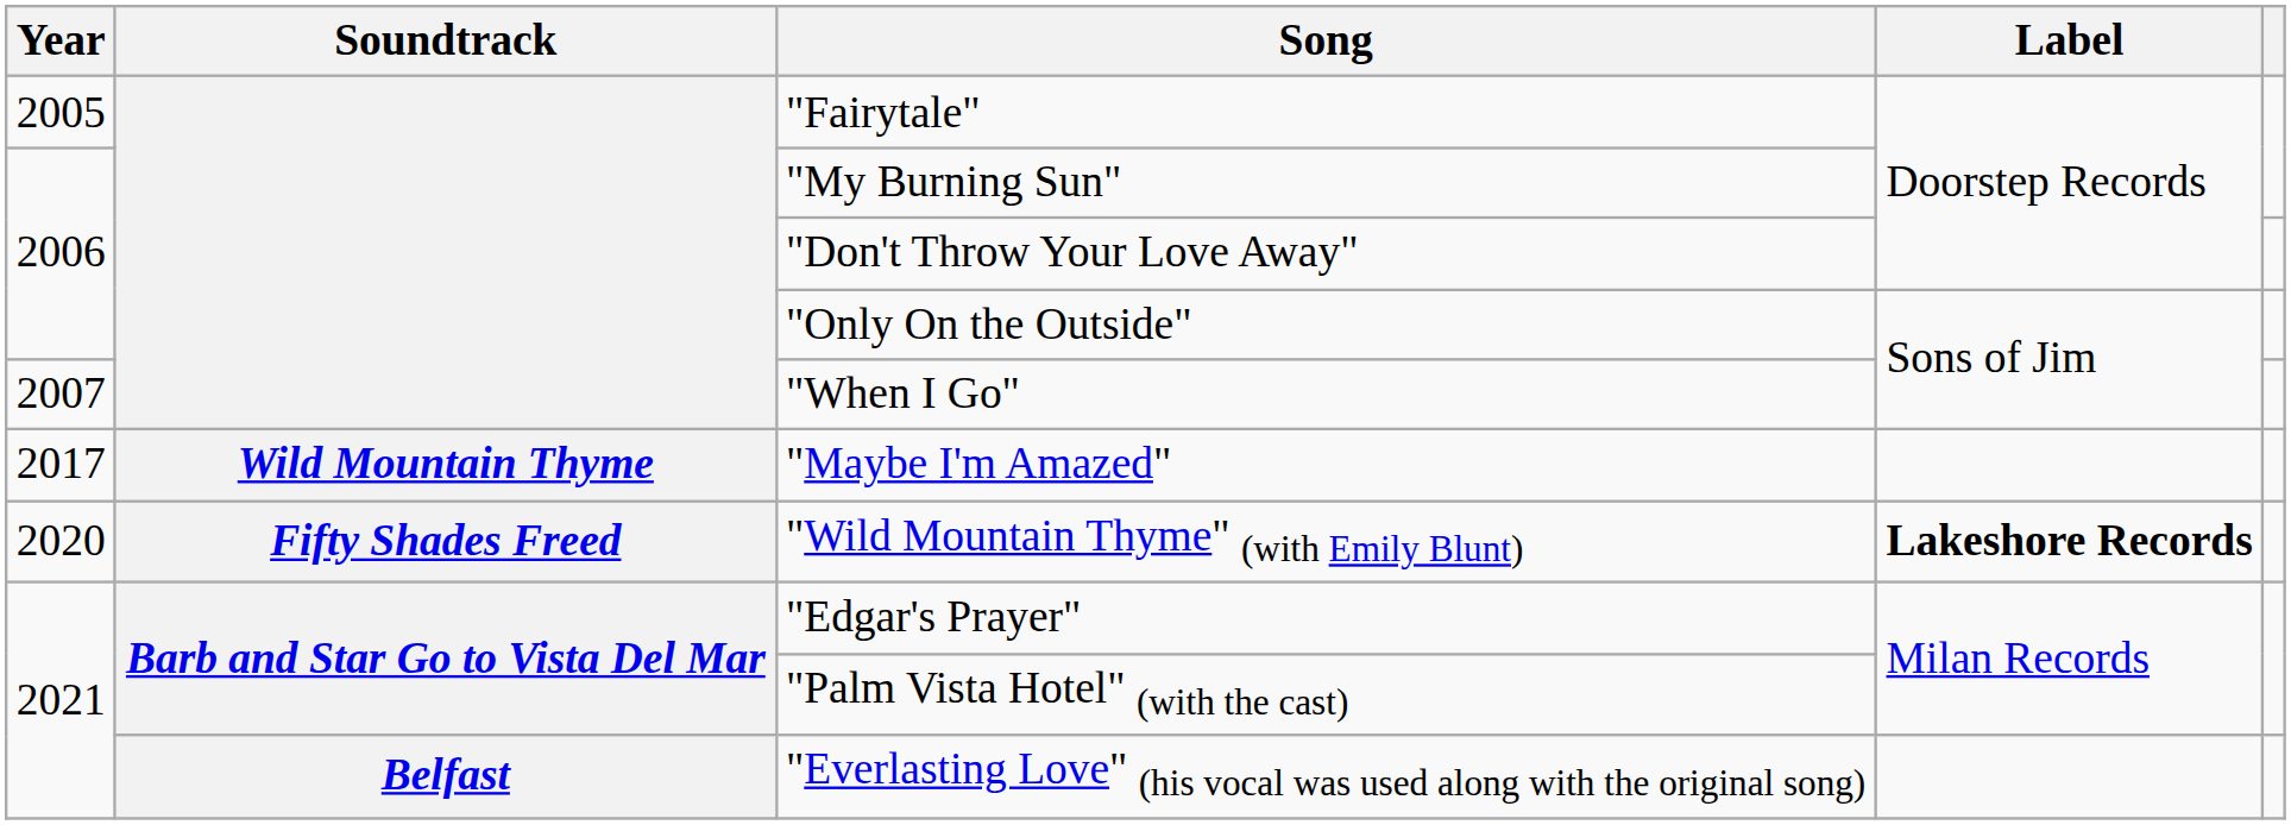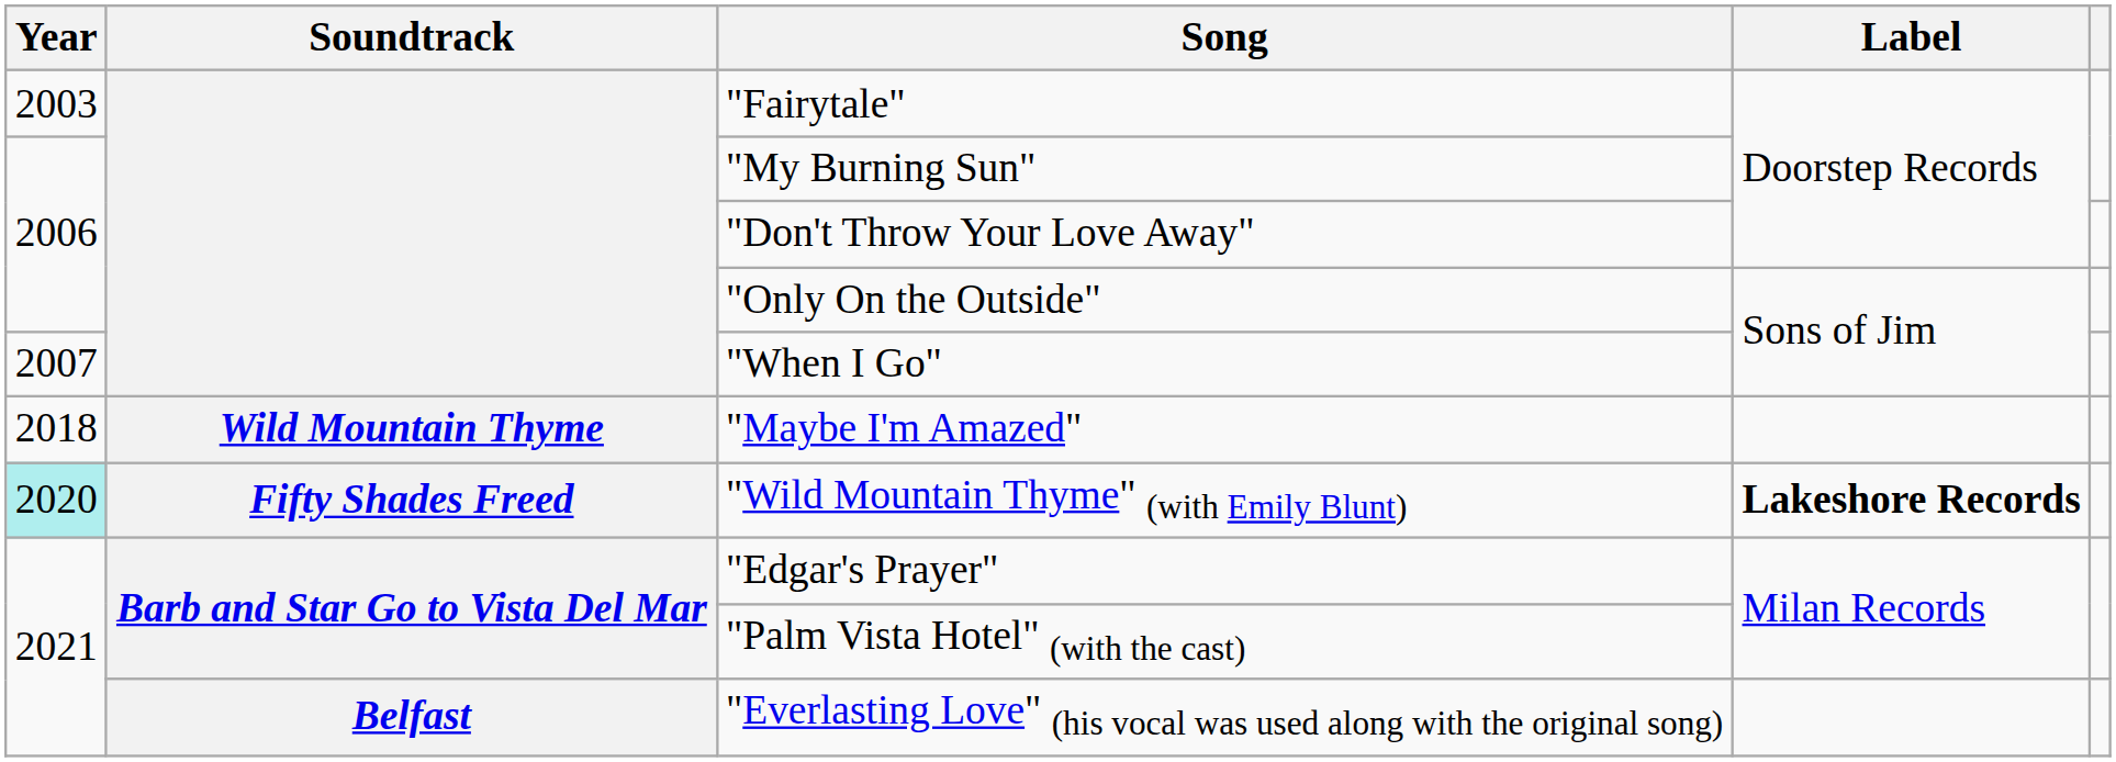"Fairytale" | Year: 2005 -> 2003
"Maybe I'm Amazed" | Year: 2017 -> 2018
"Wild Mountain Thyme" (with Emily Blunt) | Year: no background -> paleturquoise background
